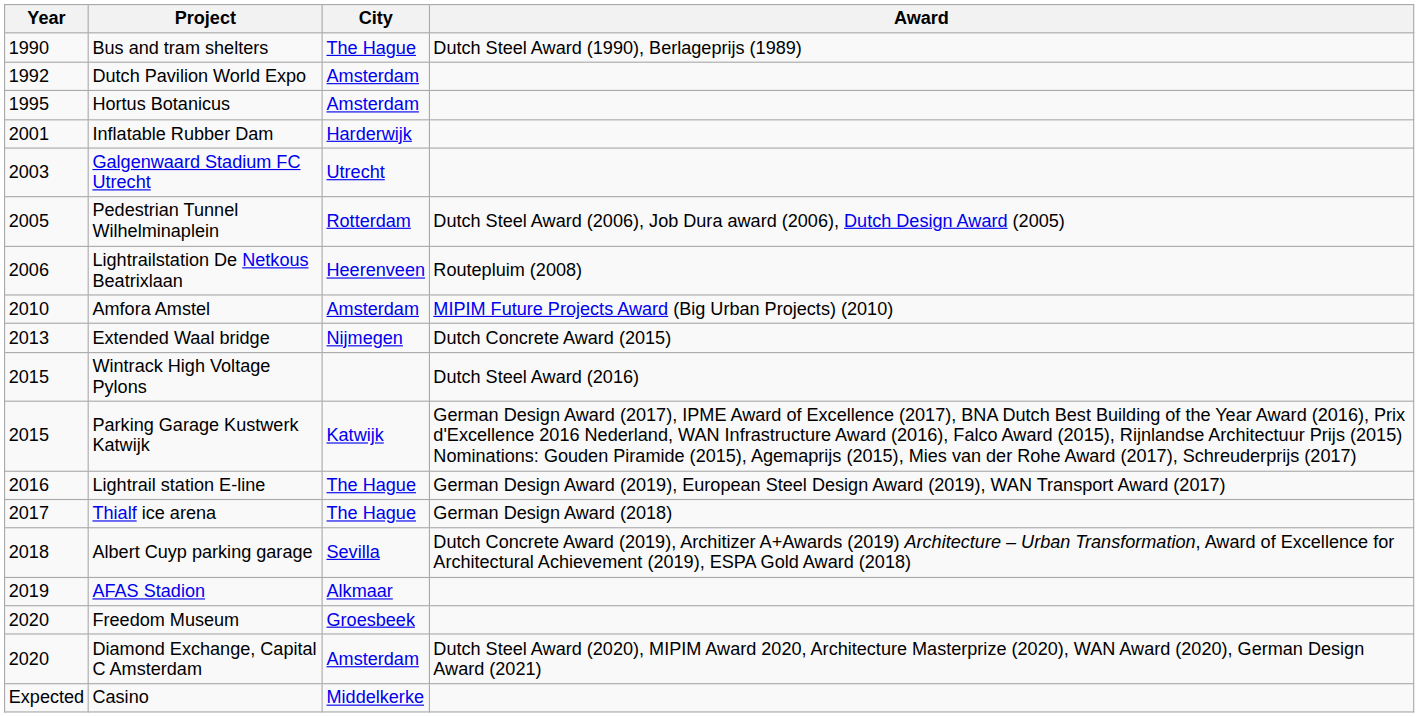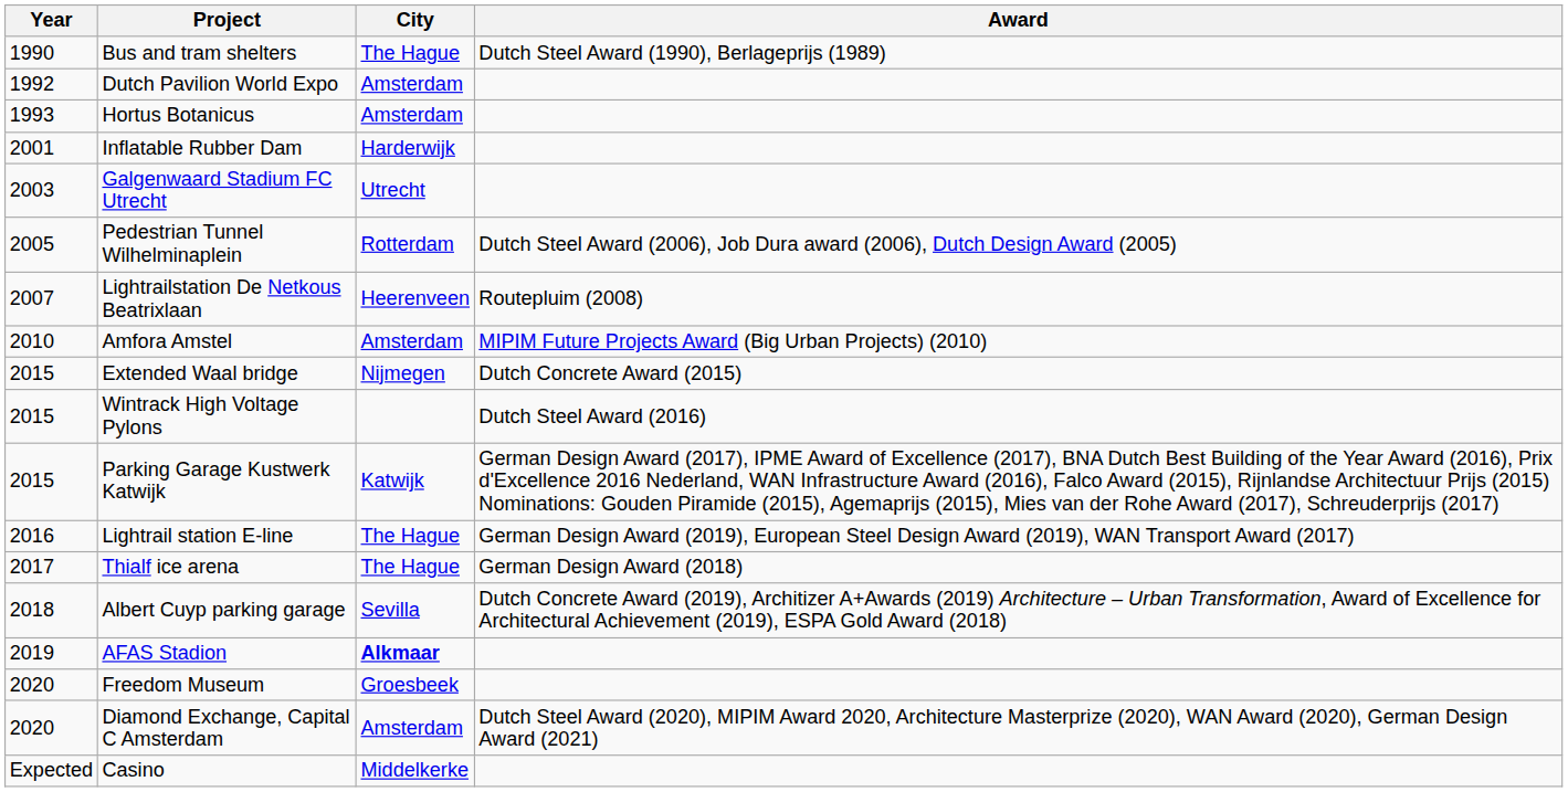Hortus Botanicus | Year: 1995 -> 1993
Lightrailstation De Netkous Beatrixlaan | Year: 2006 -> 2007
Extended Waal bridge | Year: 2013 -> 2015
AFAS Stadion | City: normal -> bold
